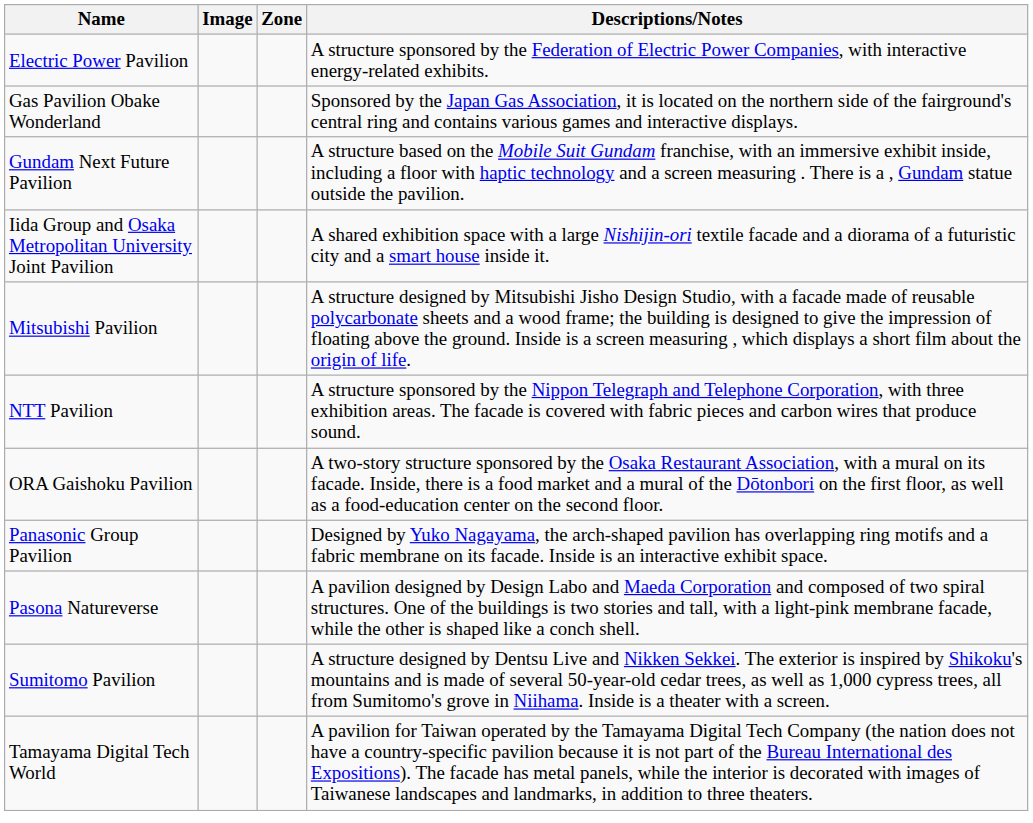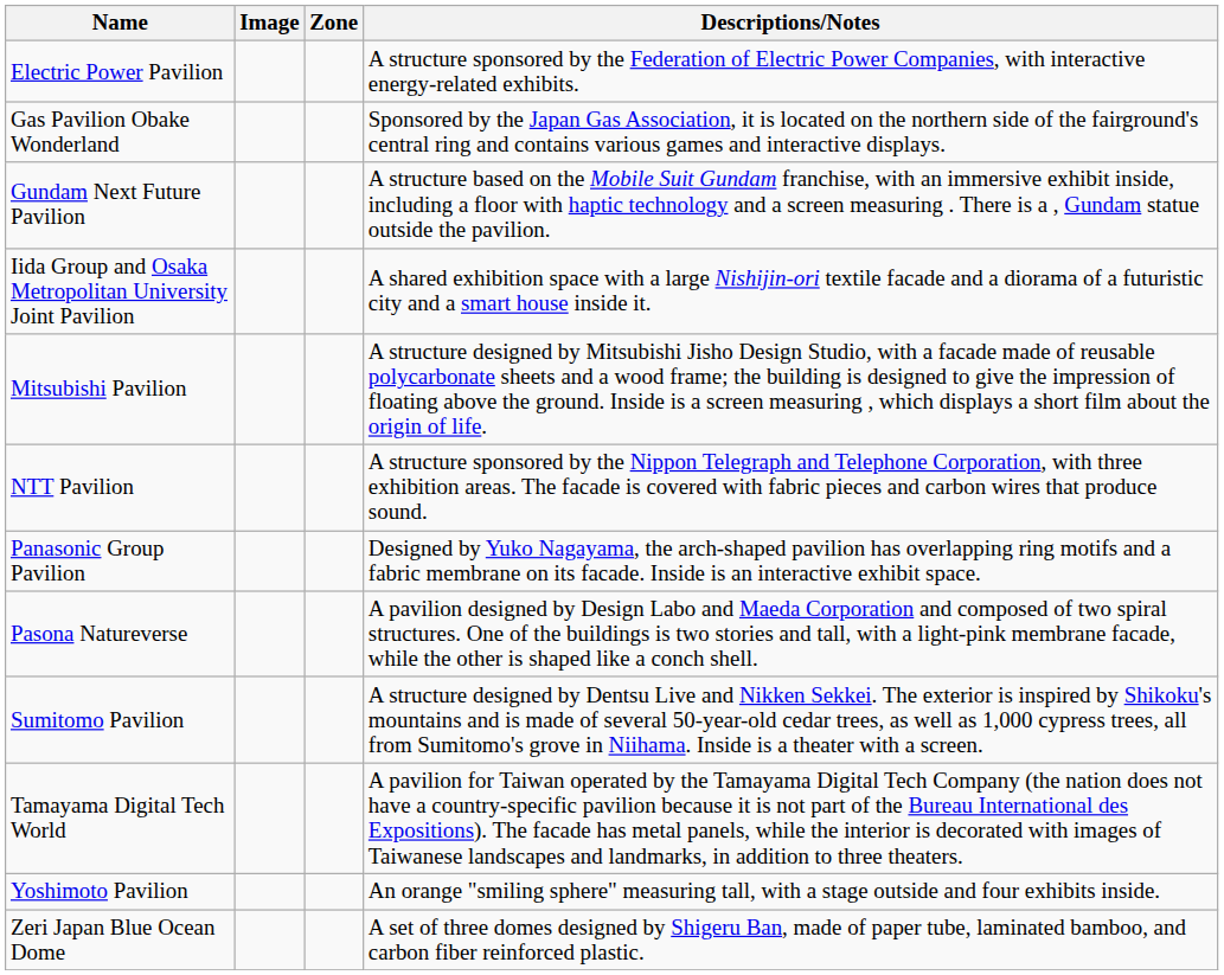- row: ORA Gaishoku Pavilion | A two-story structure sponsored by the Osaka Restaurant Association, with a mural on its facade. Inside, there is a food market and a mural of the Dōtonbori on the first floor, as well as a food-education center on the second floor.
+ row: Yoshimoto Pavilion | An orange "smiling sphere" measuring tall, with a stage outside and four exhibits inside.
+ row: Zeri Japan Blue Ocean Dome | A set of three domes designed by Shigeru Ban, made of paper tube, laminated bamboo, and carbon fiber reinforced plastic.
